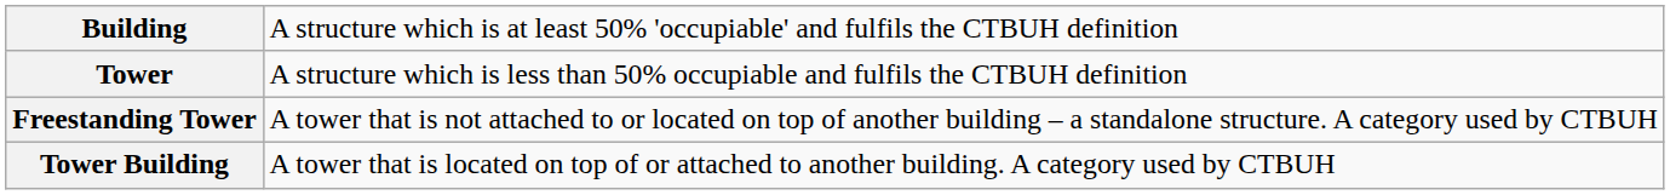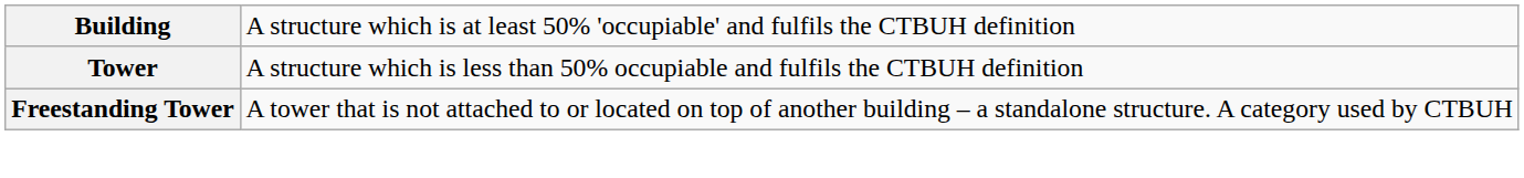- row: Tower Building | A tower that is located on top of or attached to another building. A category used by CTBUH
